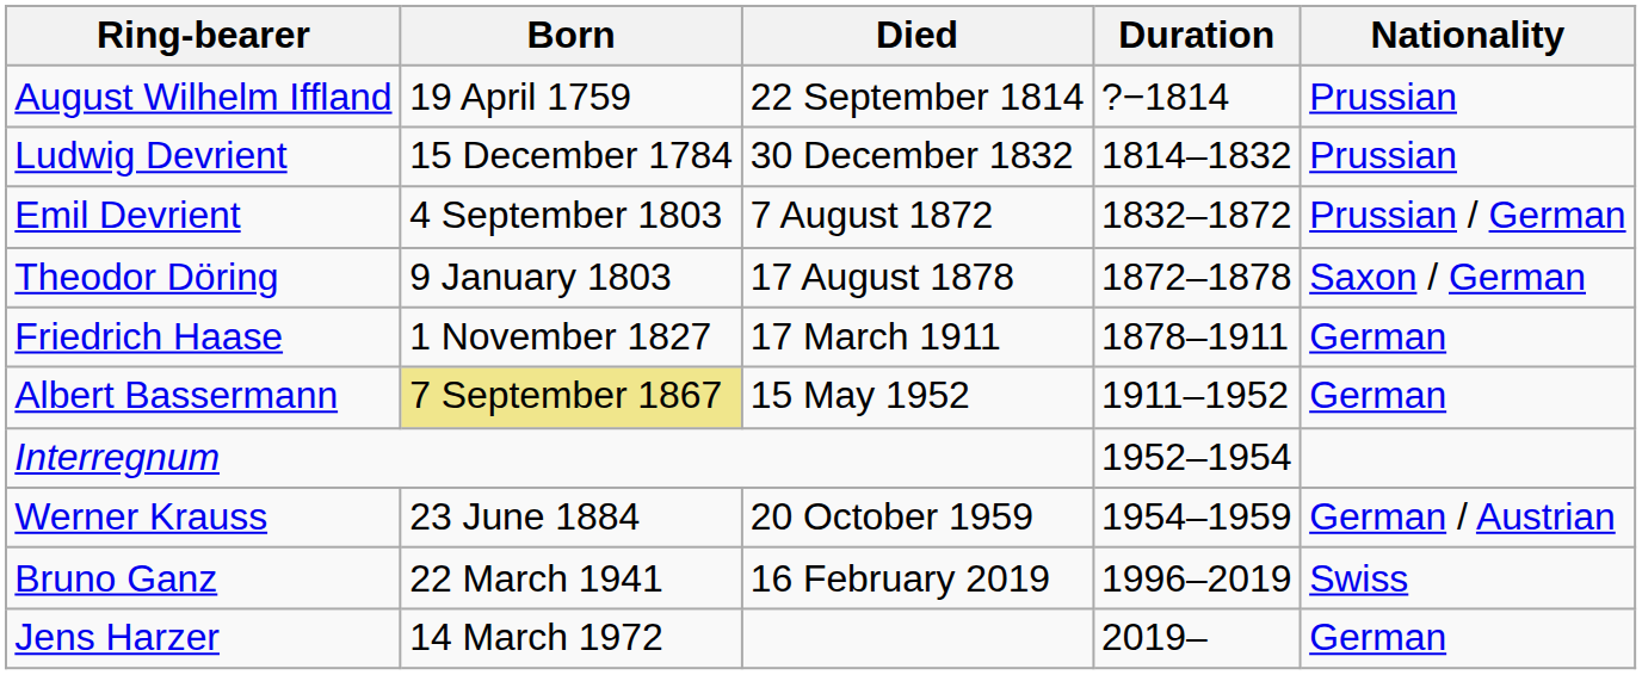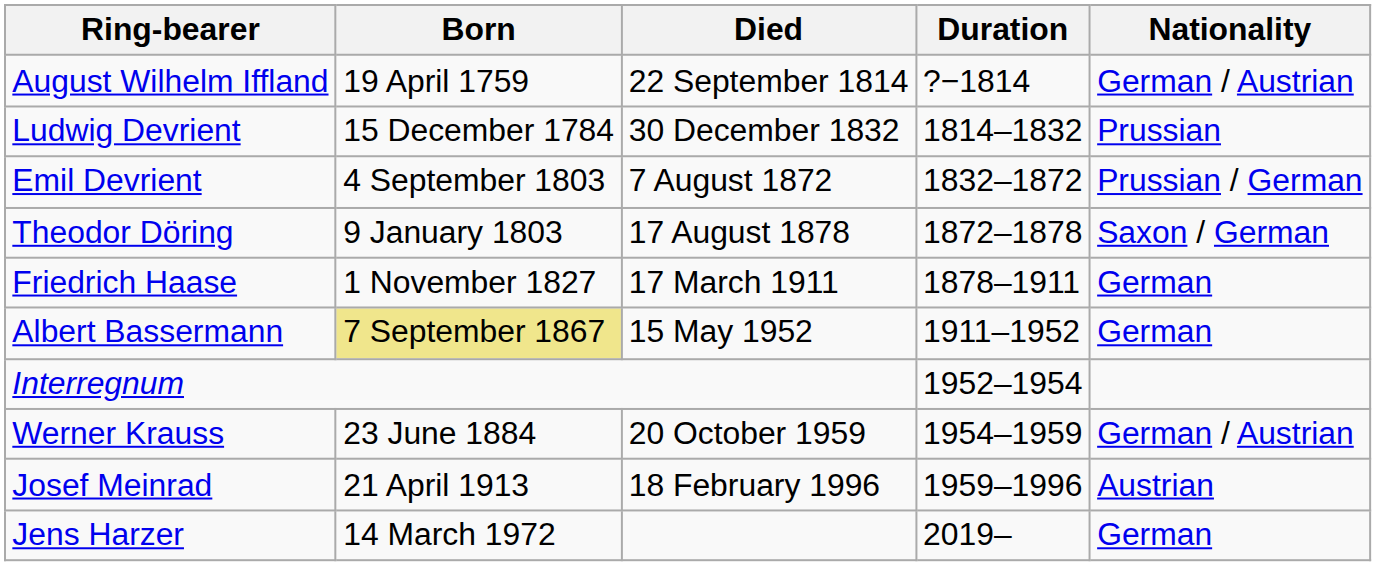August Wilhelm Iffland | Nationality: Prussian -> German / Austrian
+ row: Josef Meinrad | 21 April 1913 | 18 February 1996 | 1959–1996 | Austrian
- row: Bruno Ganz | 22 March 1941 | 16 February 2019 | 1996–2019 | Swiss
